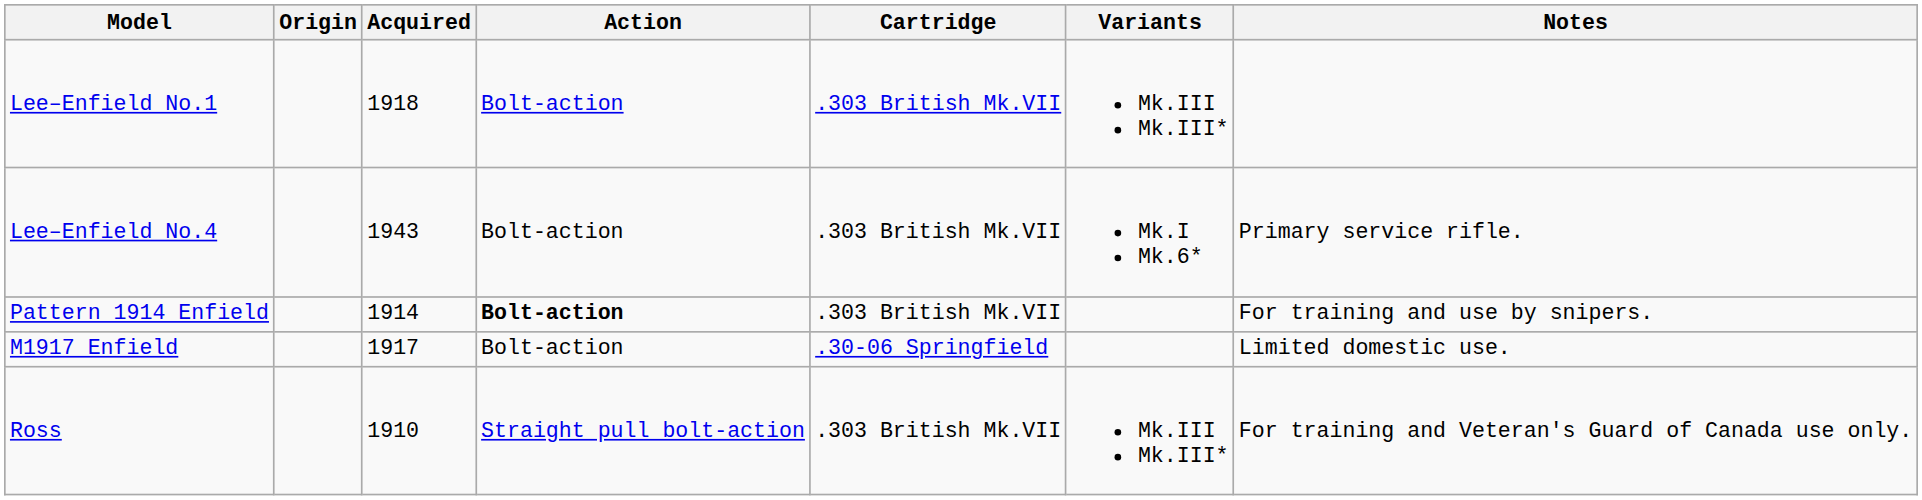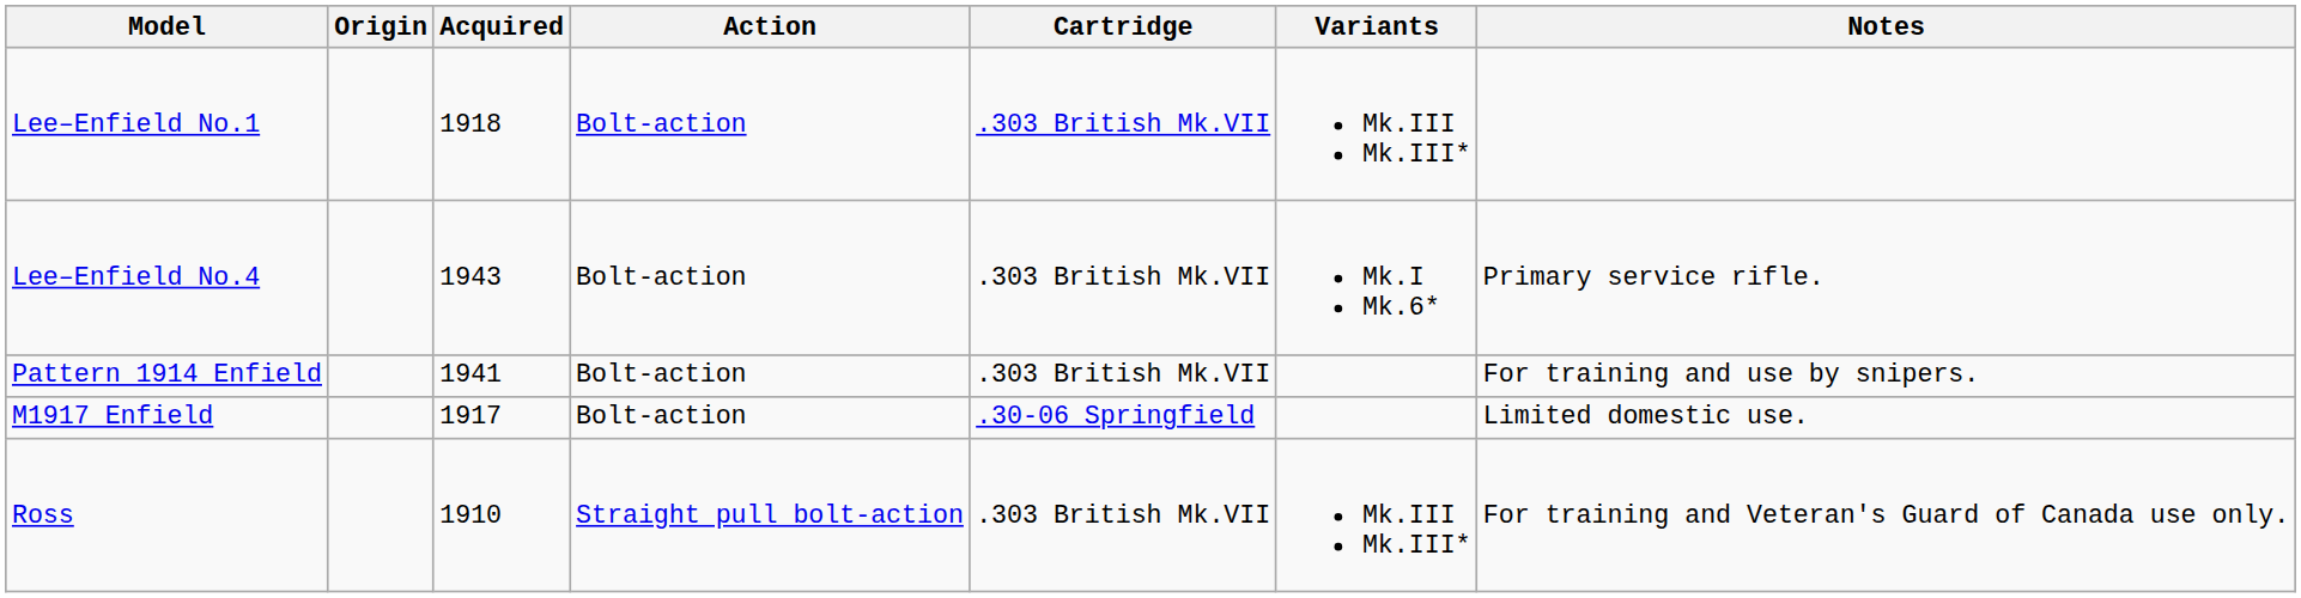Pattern 1914 Enfield | Acquired: 1914 -> 1941
Pattern 1914 Enfield | Action: bold -> normal
